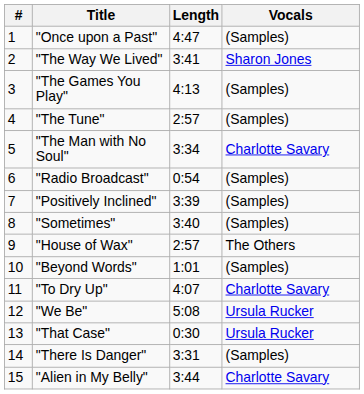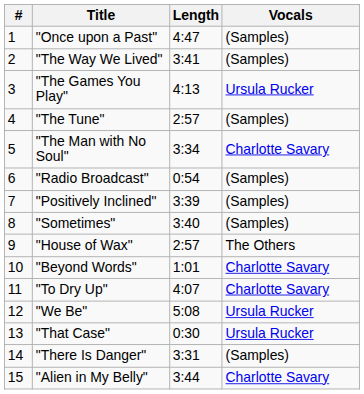"The Way We Lived" | Vocals: Sharon Jones -> (Samples)
"The Games You Play" | Vocals: (Samples) -> Ursula Rucker
"Beyond Words" | Vocals: (Samples) -> Charlotte Savary
